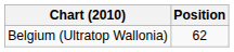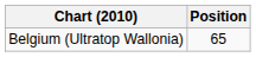Belgium (Ultratop Wallonia) | Position: 62 -> 65
